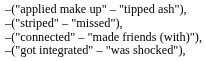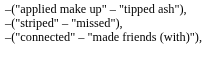- row: – | ("got integrated" – "was shocked"),
